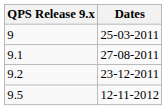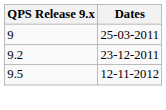- row: 9.1 | 27-08-2011
